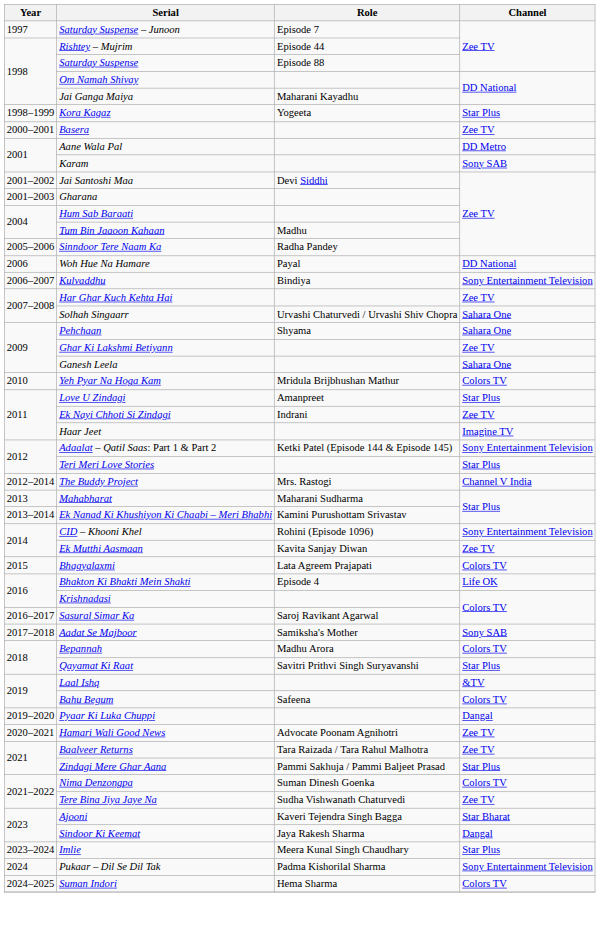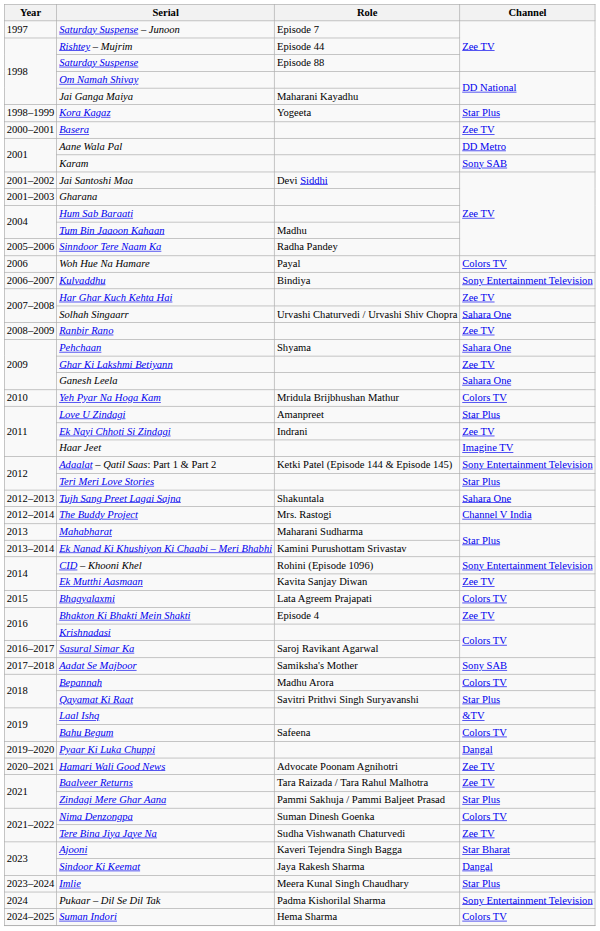Woh Hue Na Hamare | Channel: DD National -> Colors TV
+ row: 2008–2009 | Ranbir Rano | Zee TV
+ row: 2012–2013 | Tujh Sang Preet Lagai Sajna | Shakuntala | Sahara One
Bhakton Ki Bhakti Mein Shakti | Channel: Life OK -> Zee TV
